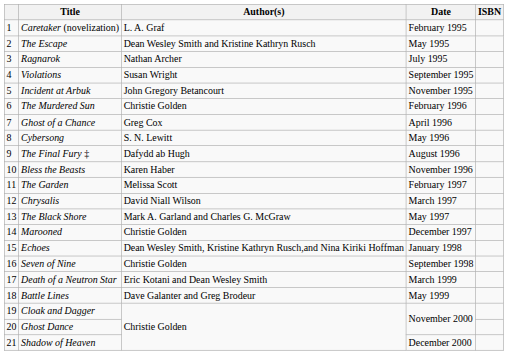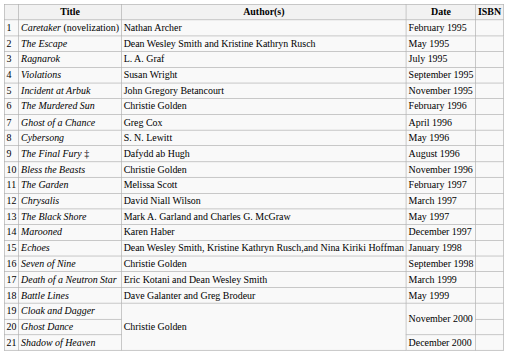Caretaker (novelization) | Author(s): L. A. Graf -> Nathan Archer
Ragnarok | Author(s): Nathan Archer -> L. A. Graf
Bless the Beasts | Author(s): Karen Haber -> Christie Golden
Marooned | Author(s): Christie Golden -> Karen Haber
